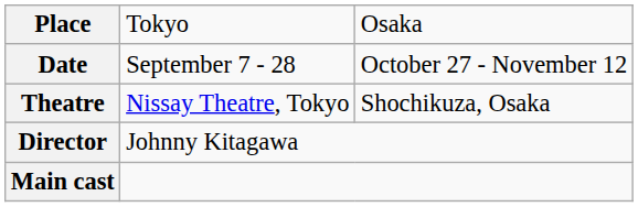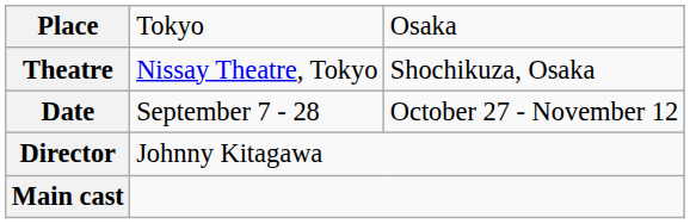rows swapped: Date <-> Theatre
